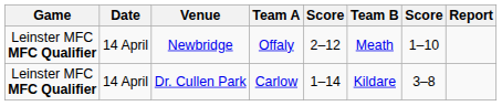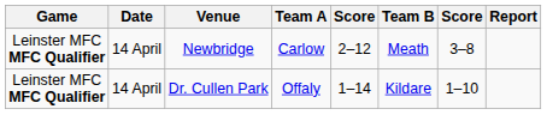Newbridge | Team A: Offaly -> Carlow
Newbridge | column 7: 1–10 -> 3–8
Dr. Cullen Park | Team A: Carlow -> Offaly
Dr. Cullen Park | column 7: 3–8 -> 1–10
